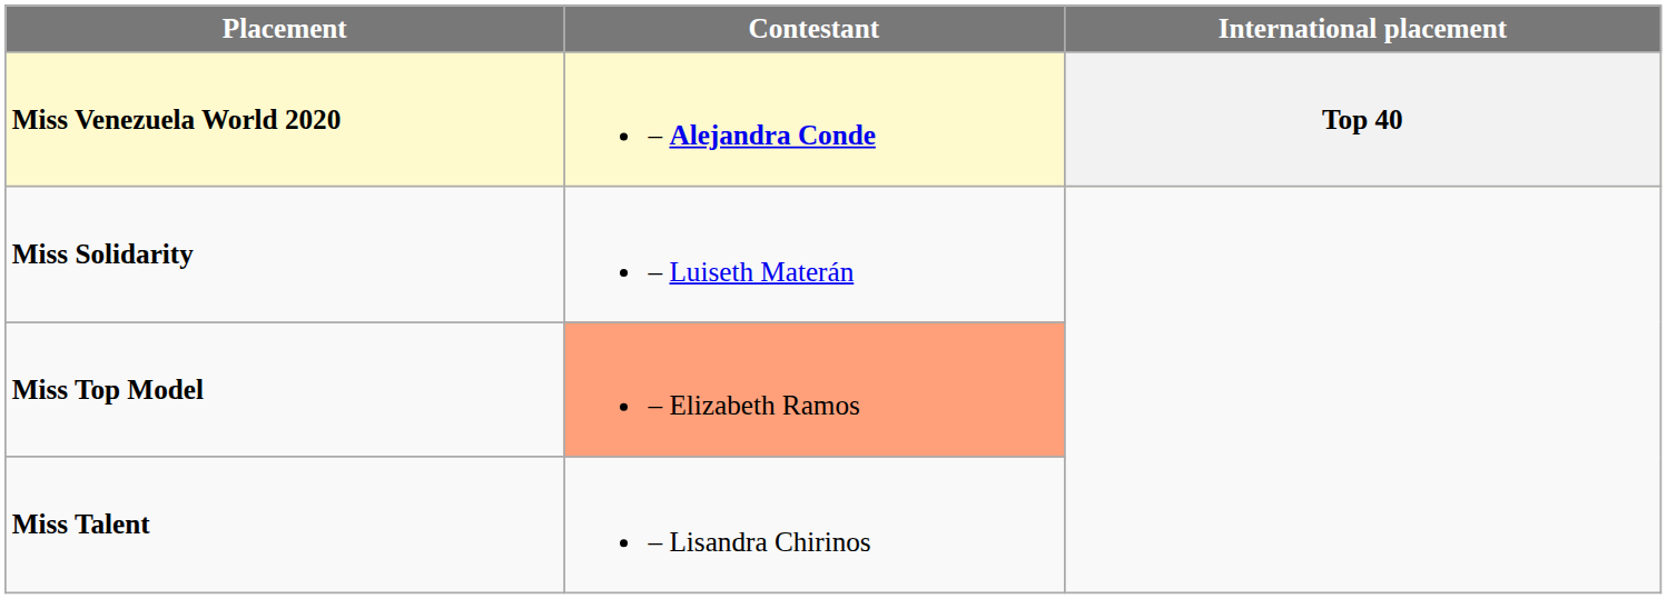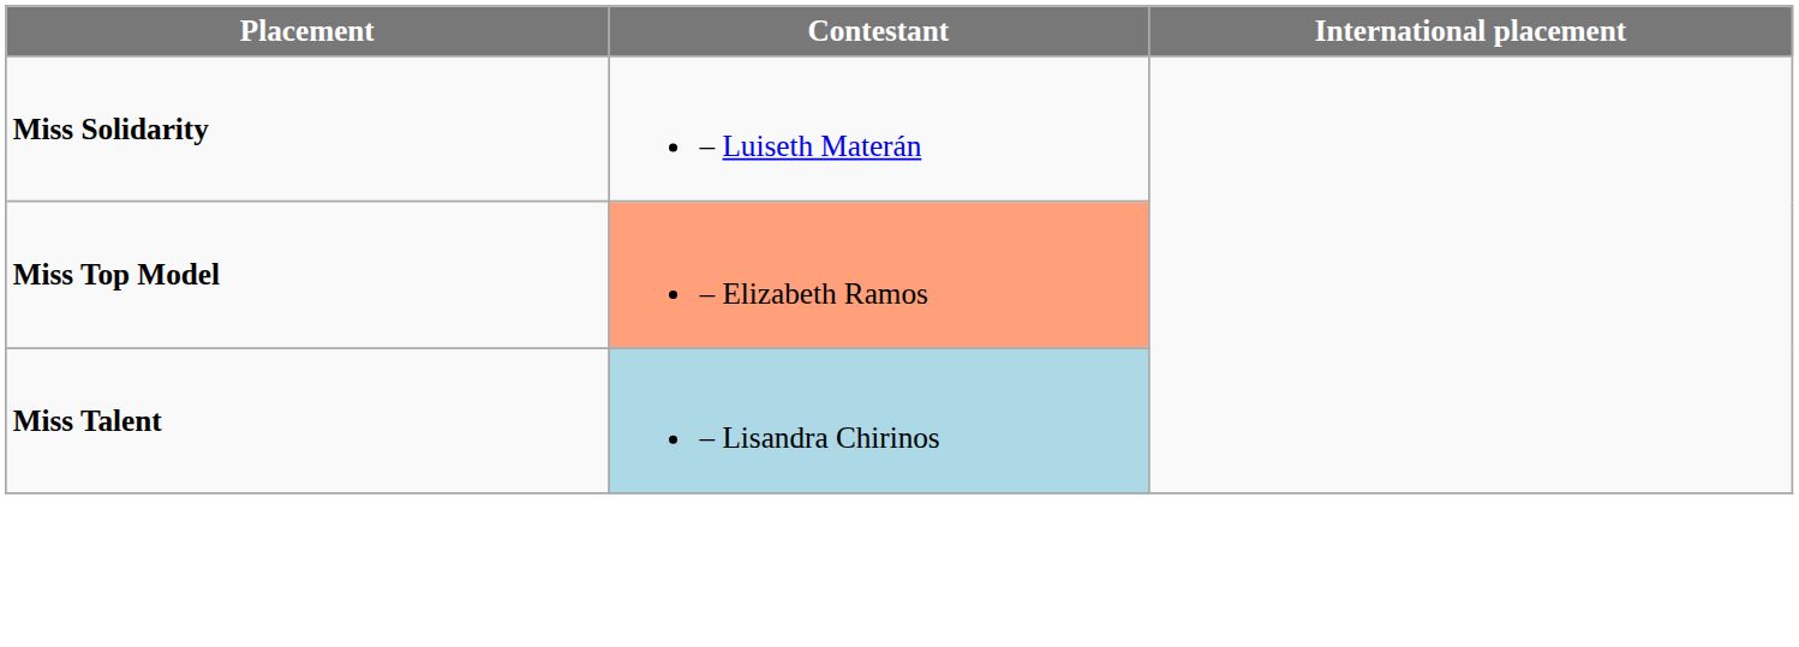- row: Miss Venezuela World 2020 | – Alejandra Conde | Top 40
Miss Talent | Contestant: no background -> lightblue background
